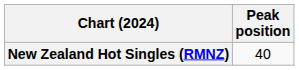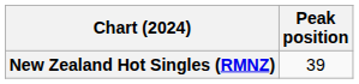New Zealand Hot Singles (RMNZ) | Peak position: 40 -> 39
